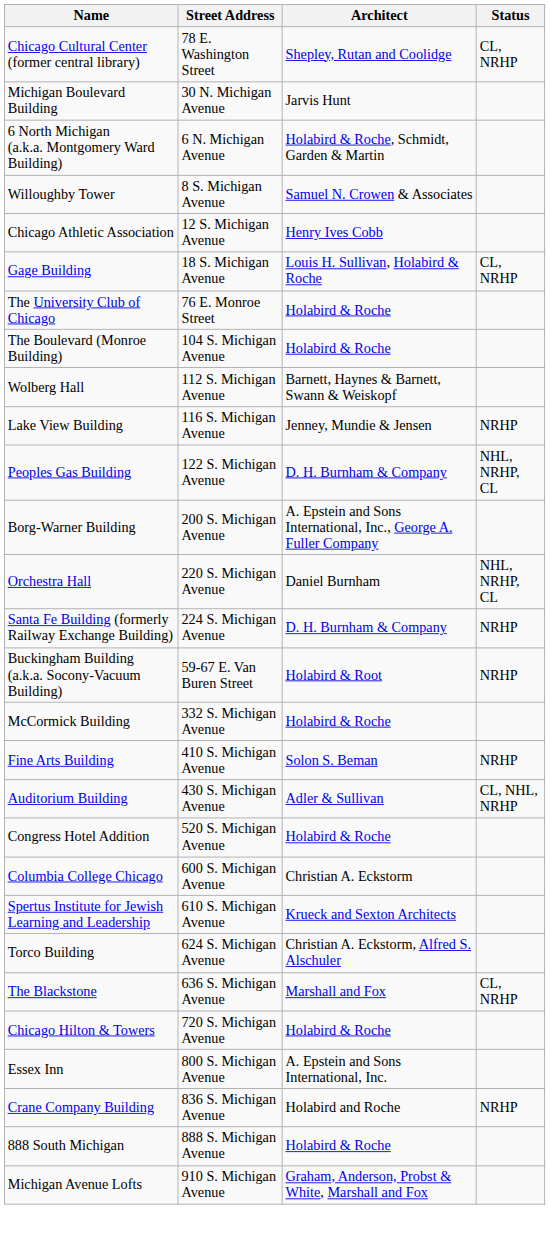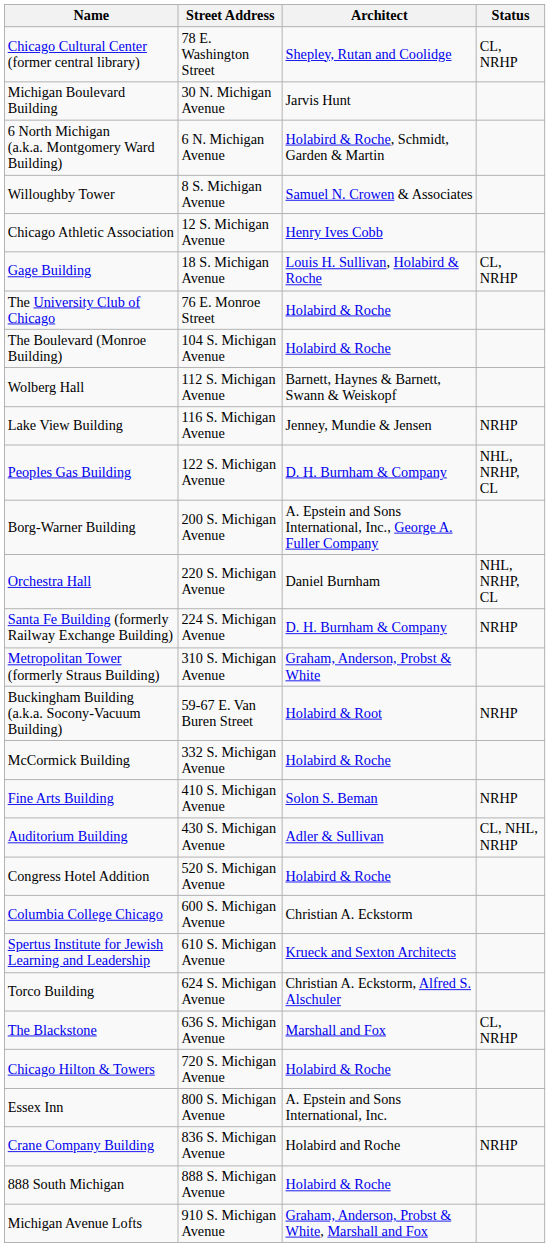+ row: Metropolitan Tower (formerly Straus Building) | 310 S. Michigan Avenue | Graham, Anderson, Probst & White
